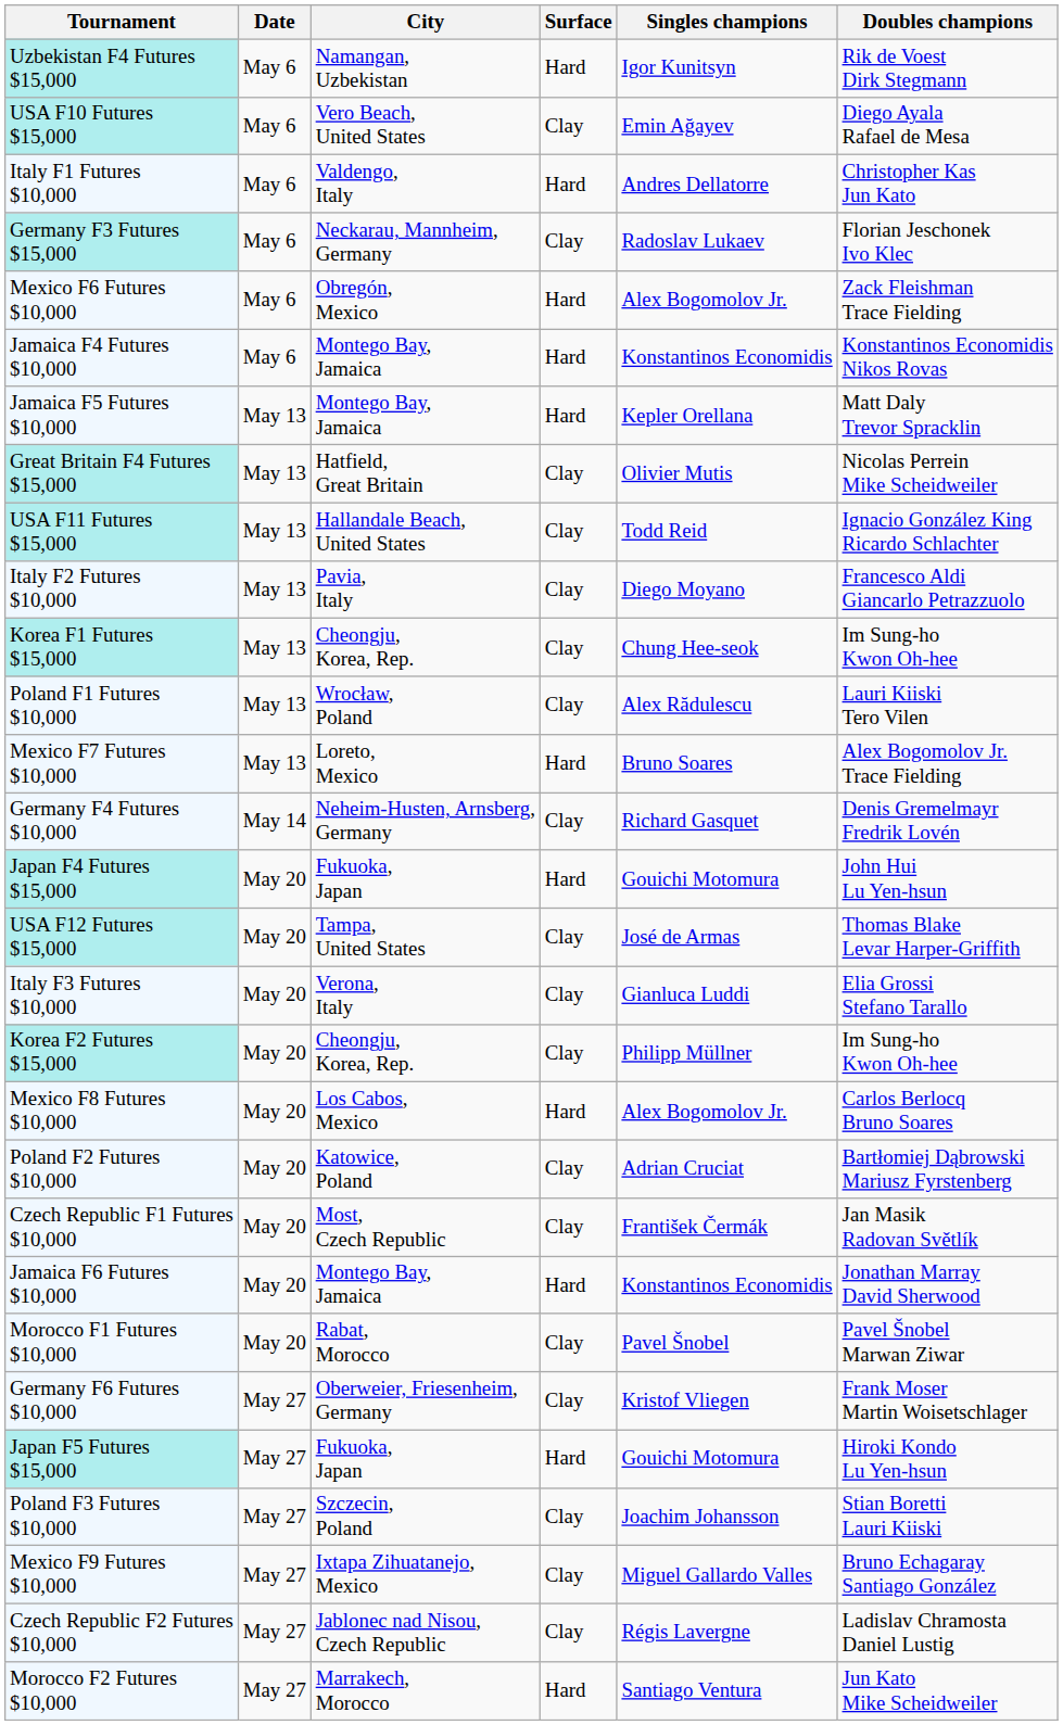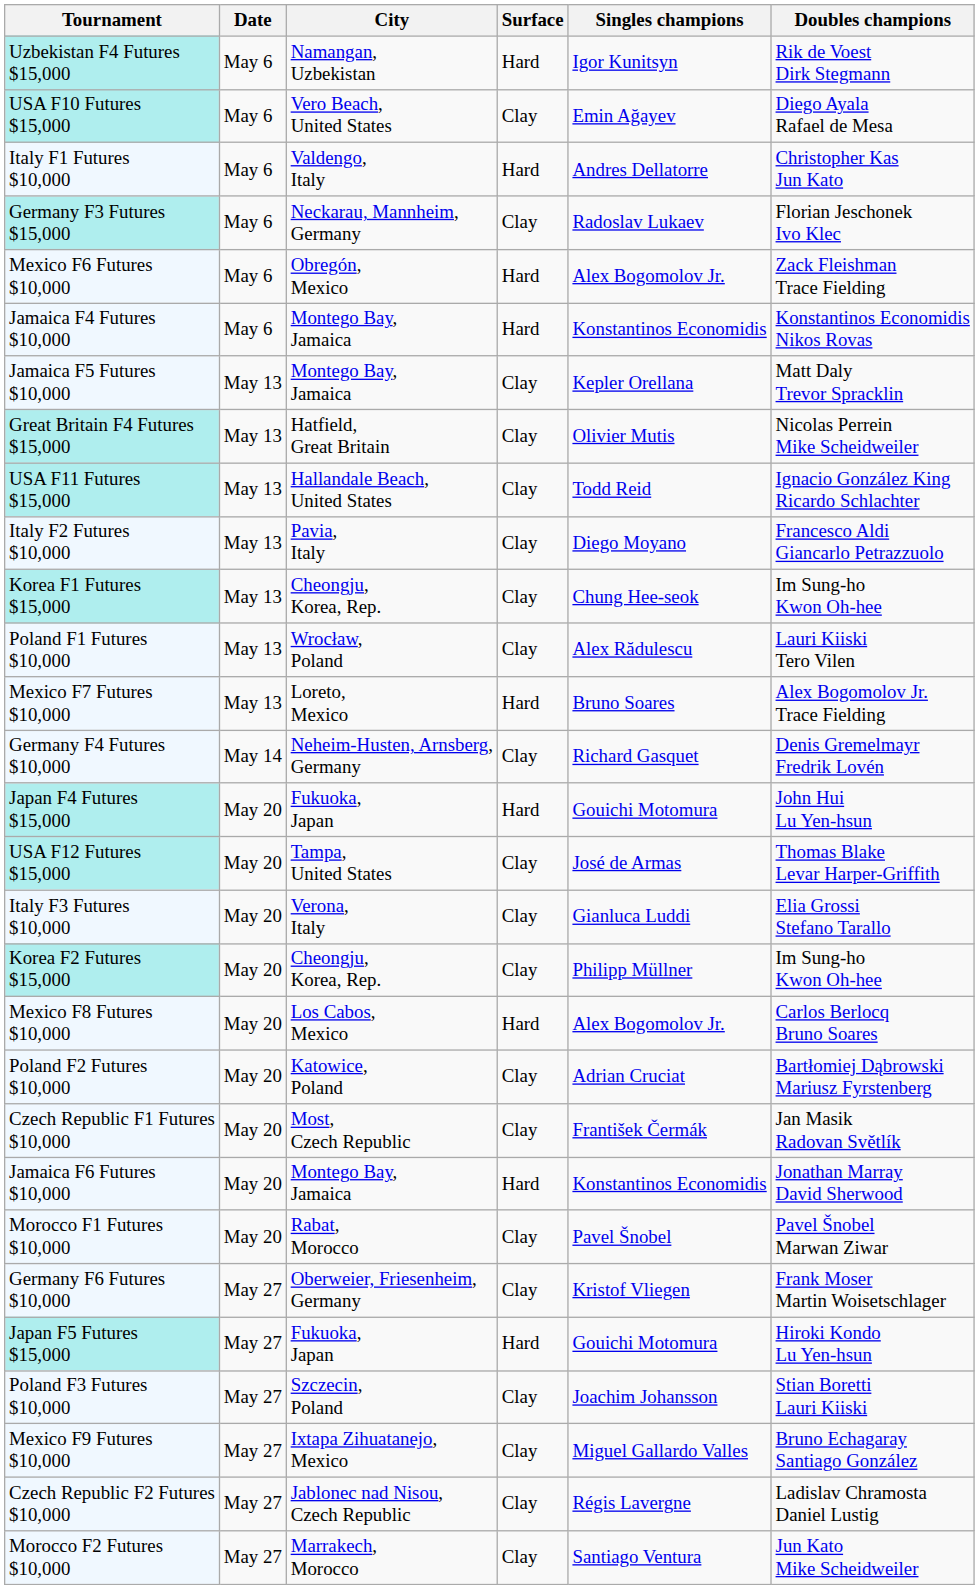Jamaica F5 Futures $10,000 | Surface: Hard -> Clay
Morocco F2 Futures $10,000 | Surface: Hard -> Clay
